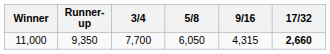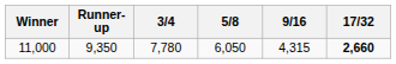11,000 | 3/4: 7,700 -> 7,780
